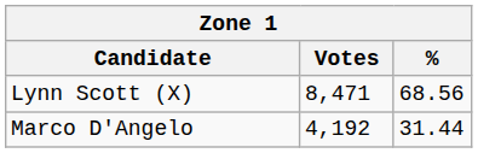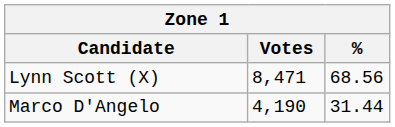Marco D'Angelo | Votes: 4,192 -> 4,190
